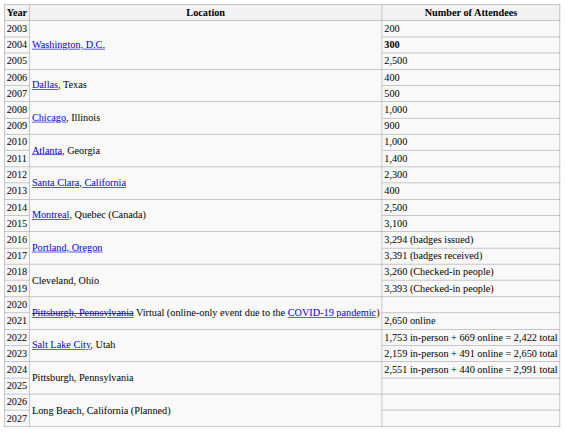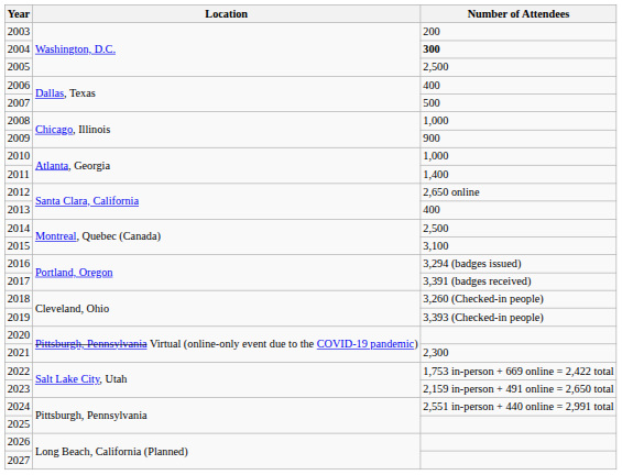2012 | Number of Attendees: 2,300 -> 2,650 online
2021 | Number of Attendees: 2,650 online -> 2,300
